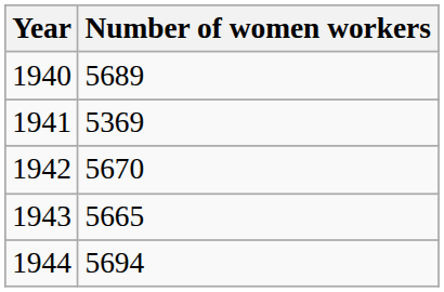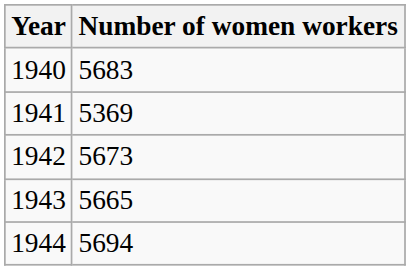1940 | Number of women workers: 5689 -> 5683
1942 | Number of women workers: 5670 -> 5673
